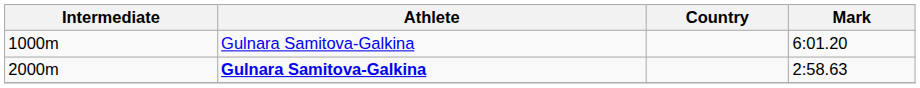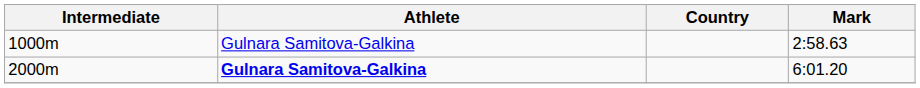1000m | Mark: 6:01.20 -> 2:58.63
2000m | Mark: 2:58.63 -> 6:01.20
